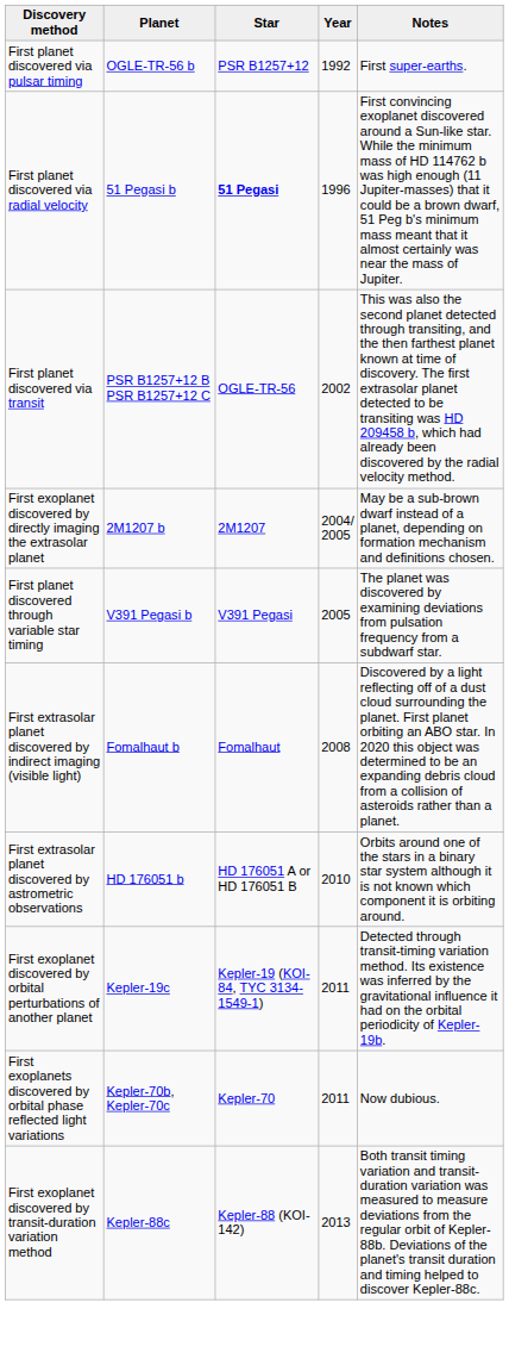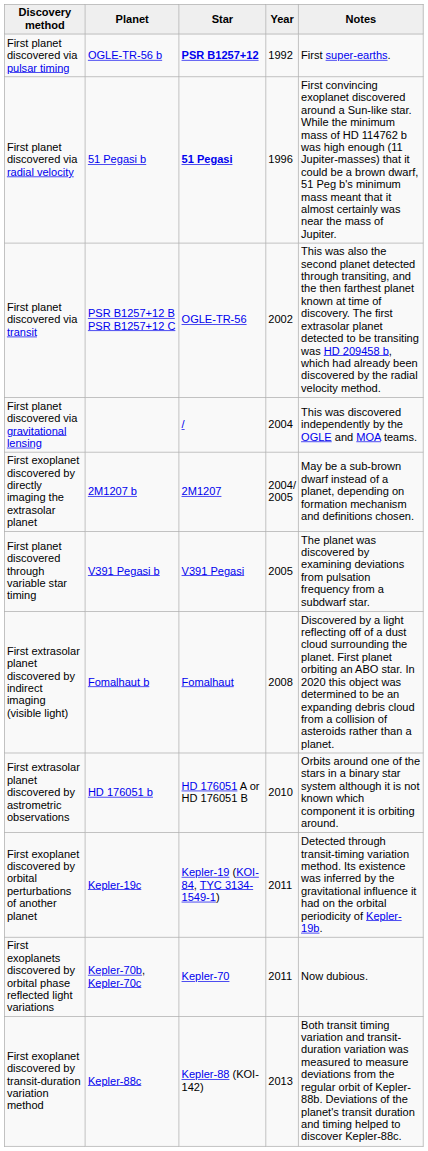First planet discovered via pulsar timing | Star: normal -> bold
+ row: First planet discovered via gravitational lensing | / | 2004 | This was discovered independently by the OGLE and MOA teams.
